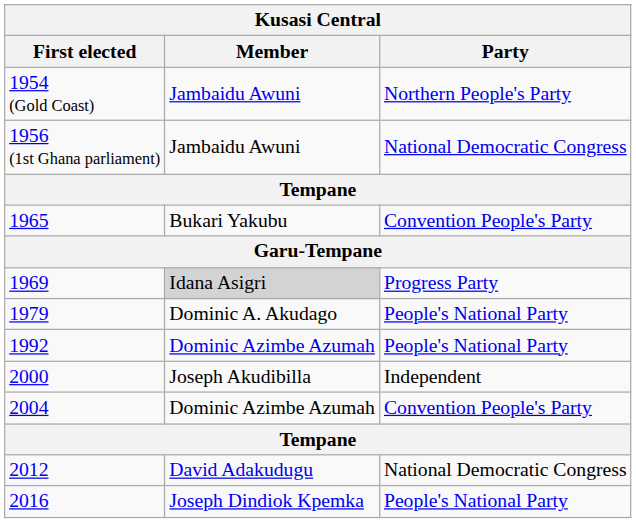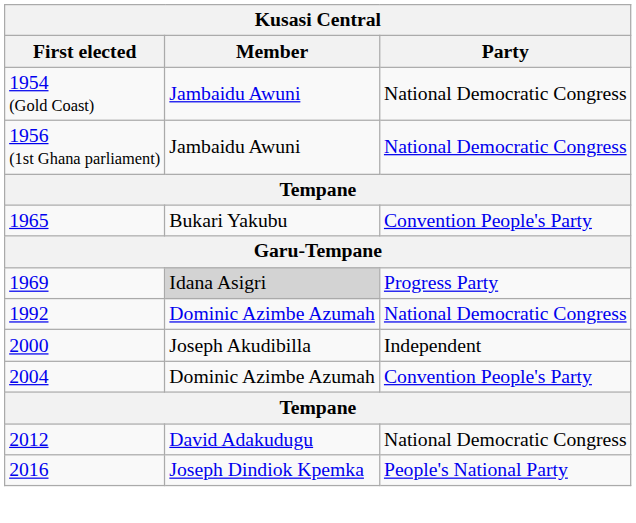1954 (Gold Coast) | Party: Northern People's Party -> National Democratic Congress
- row: 1979 | Dominic A. Akudago | People's National Party
1992 | Party: People's National Party -> National Democratic Congress
